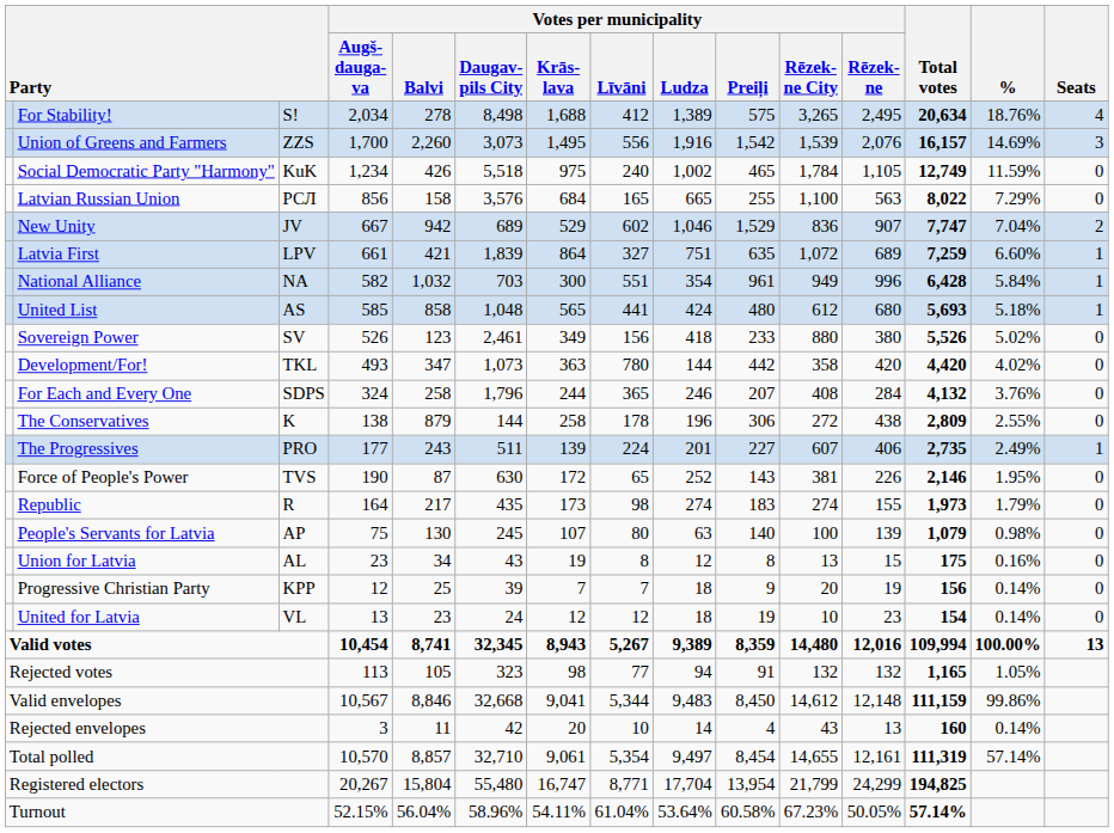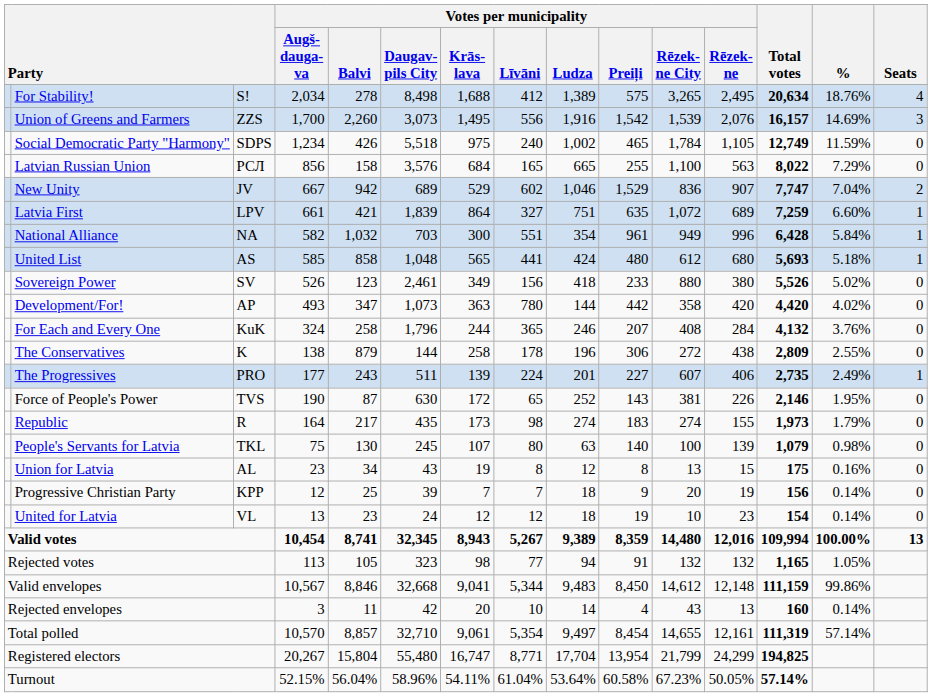Social Democratic Party "Harmony" | column 3: KuK -> SDPS
Development/For! | column 3: TKL -> AP
For Each and Every One | column 3: SDPS -> KuK
People's Servants for Latvia | column 3: AP -> TKL
